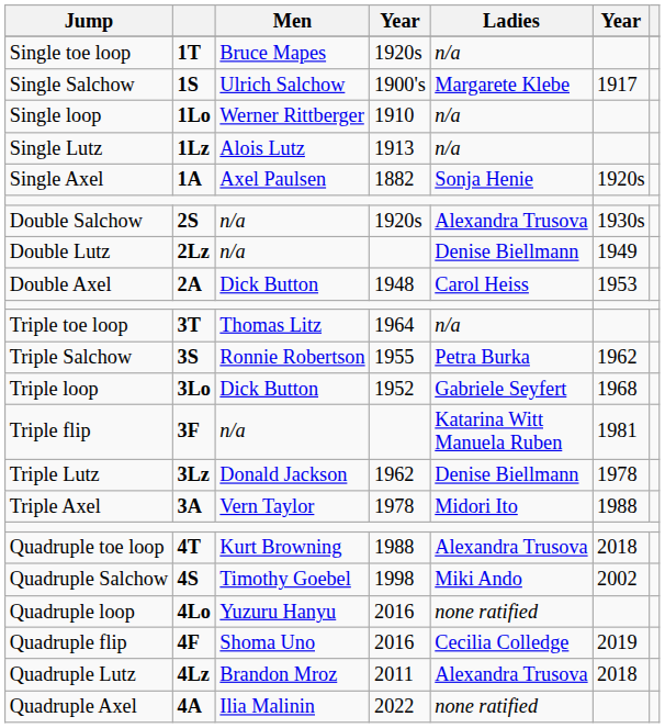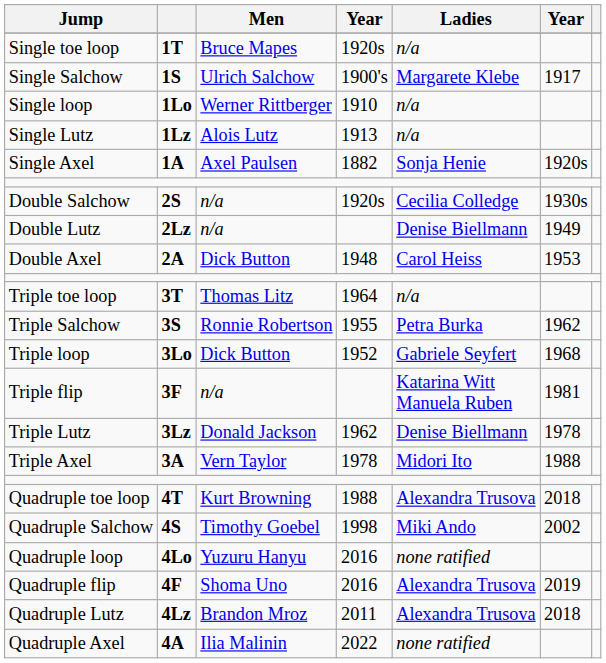Double Salchow | Ladies: Alexandra Trusova -> Cecilia Colledge
Quadruple flip | Ladies: Cecilia Colledge -> Alexandra Trusova
